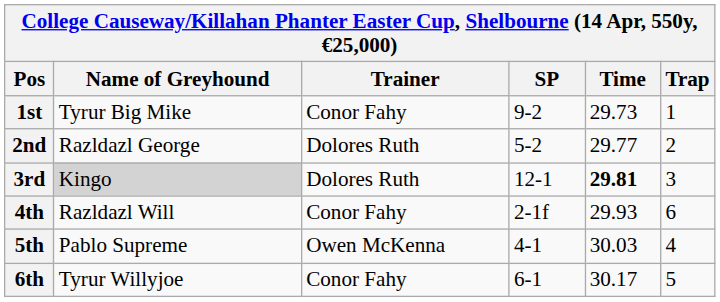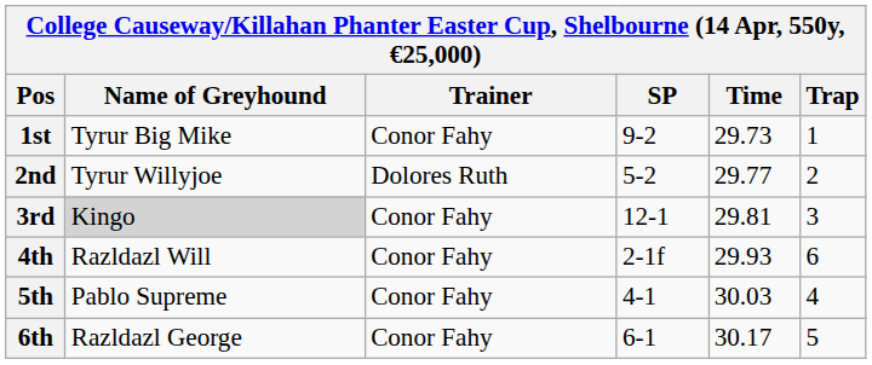2nd | Name of Greyhound: Razldazl George -> Tyrur Willyjoe
3rd | Trainer: Dolores Ruth -> Conor Fahy
3rd | Time: bold -> normal
5th | Trainer: Owen McKenna -> Conor Fahy
6th | Name of Greyhound: Tyrur Willyjoe -> Razldazl George
